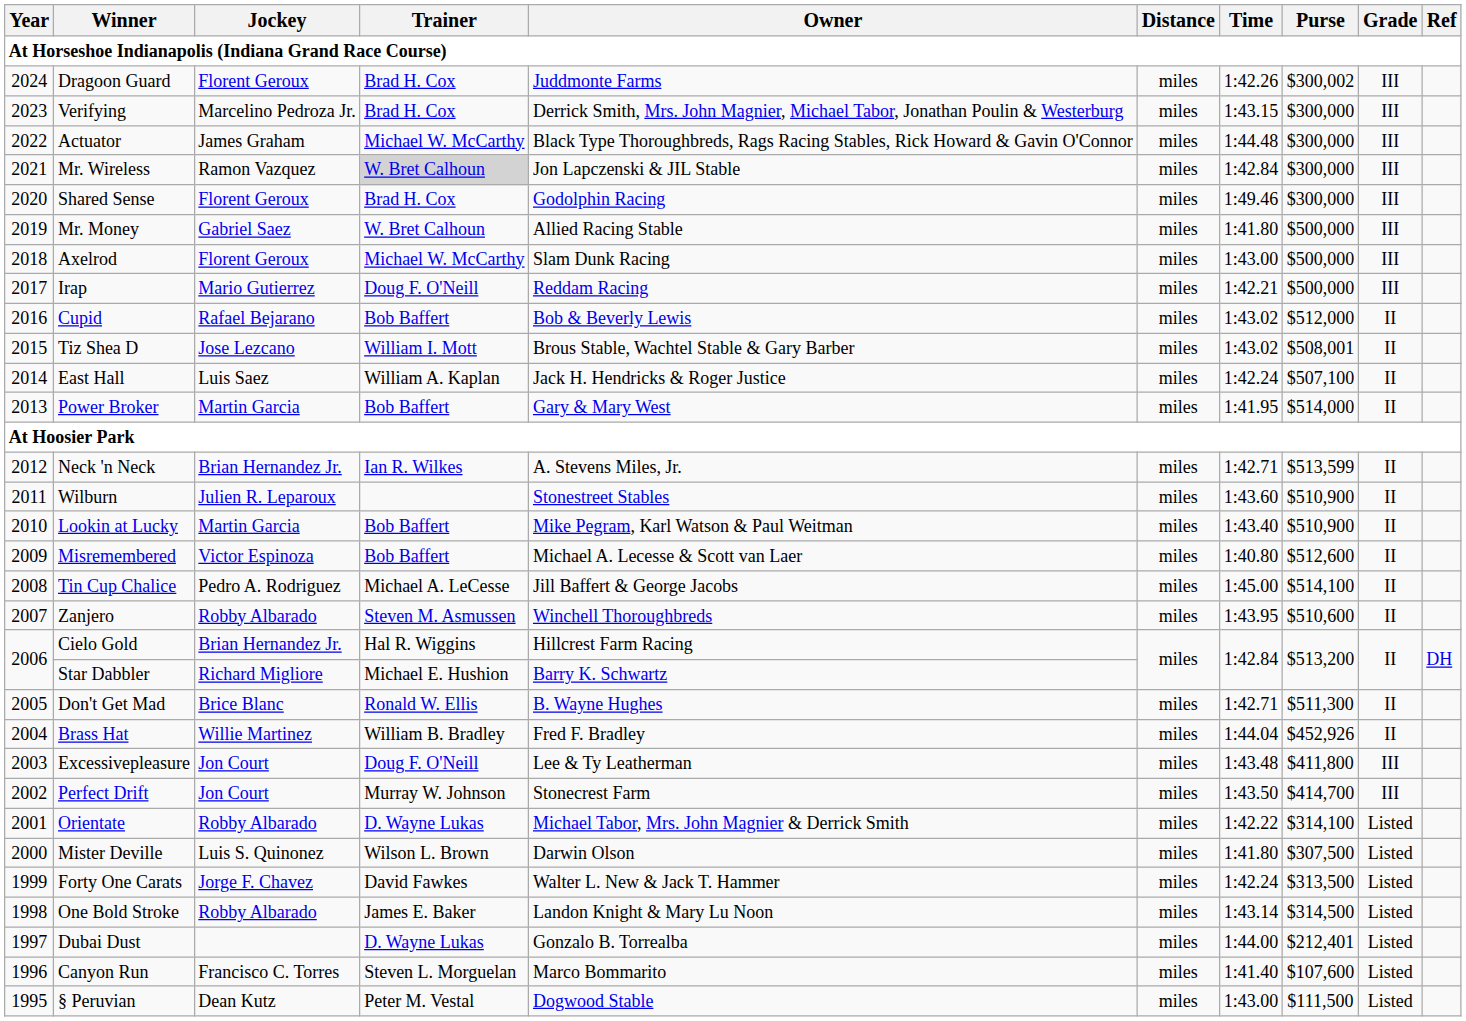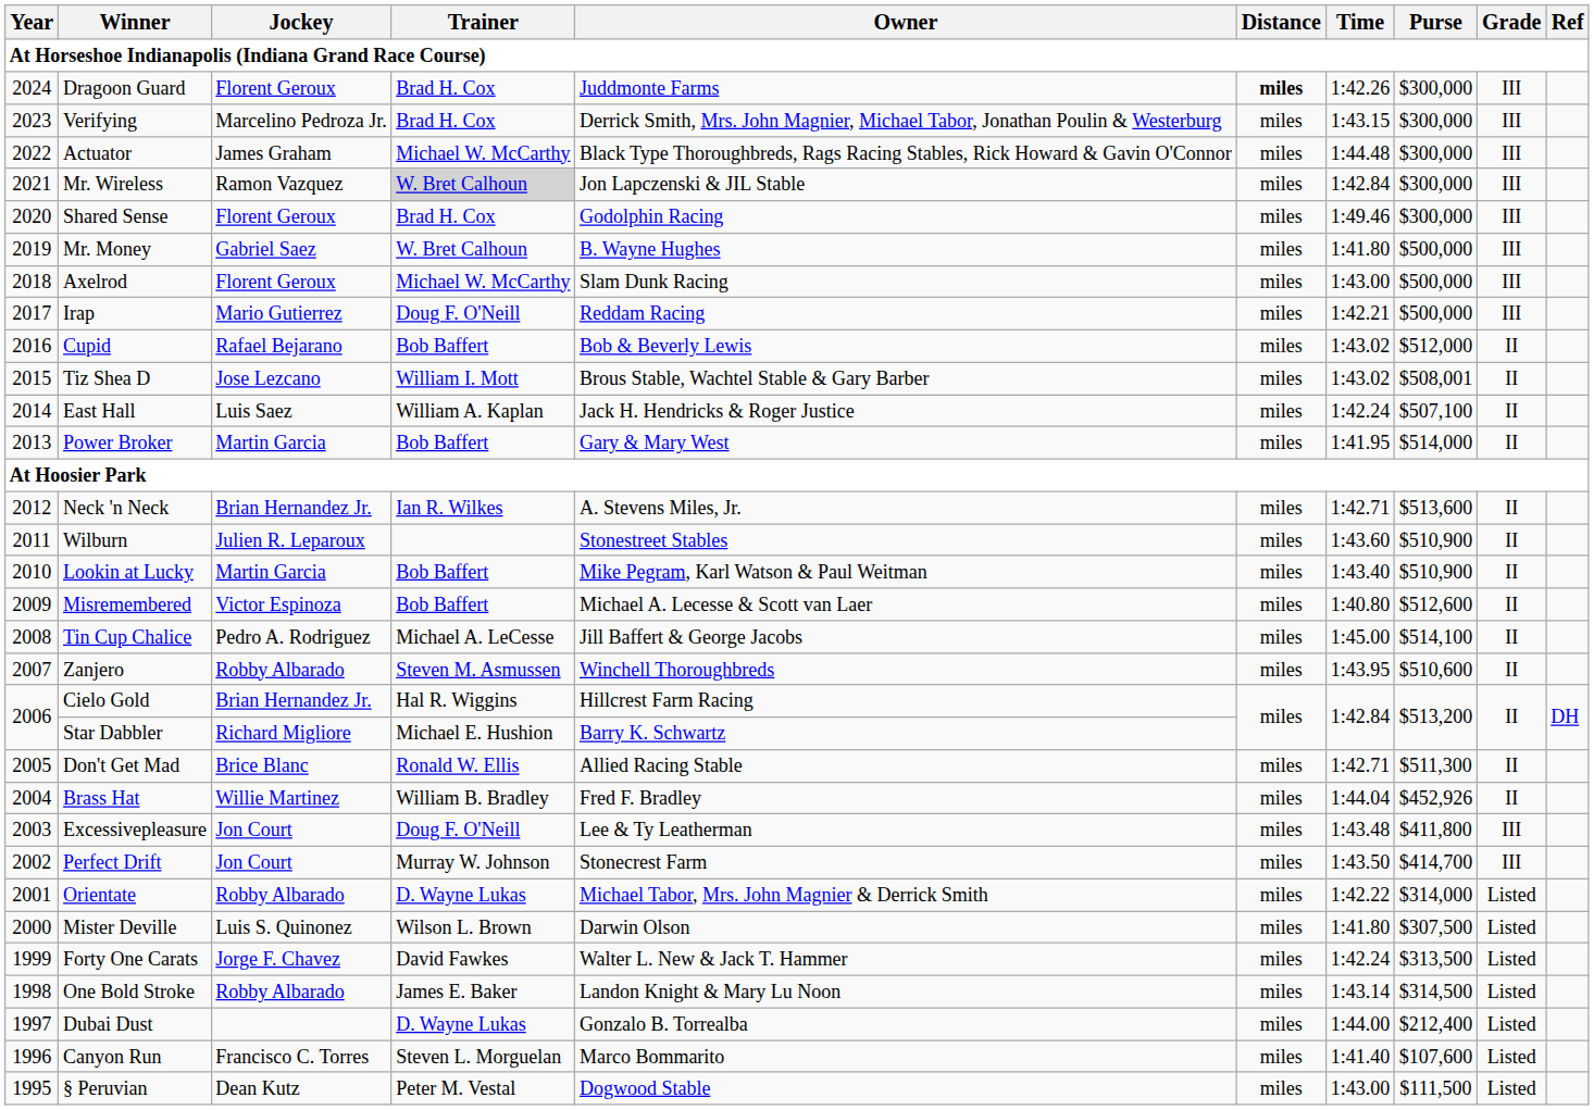Dragoon Guard | Distance: normal -> bold
Dragoon Guard | Purse: $300,002 -> $300,000
Mr. Money | Owner: Allied Racing Stable -> B. Wayne Hughes
Neck 'n Neck | Purse: $513,599 -> $513,600
Don't Get Mad | Owner: B. Wayne Hughes -> Allied Racing Stable
Orientate | Purse: $314,100 -> $314,000
Dubai Dust | Purse: $212,401 -> $212,400
